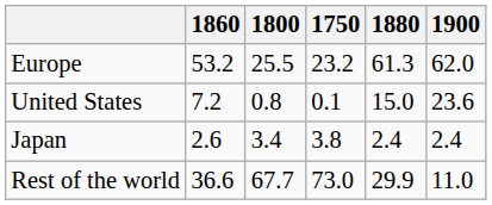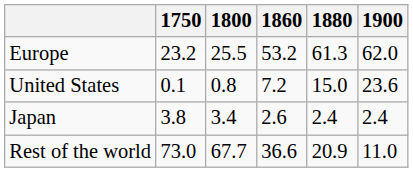columns swapped: 1750 <-> 1860
Rest of the world | 1880: 29.9 -> 20.9
